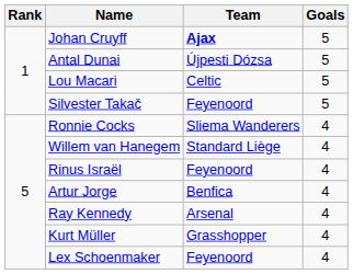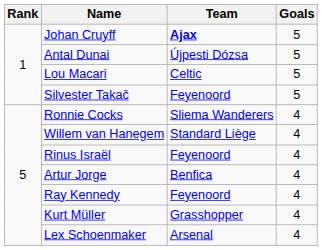Ray Kennedy | Team: Arsenal -> Feyenoord
Lex Schoenmaker | Team: Feyenoord -> Arsenal
